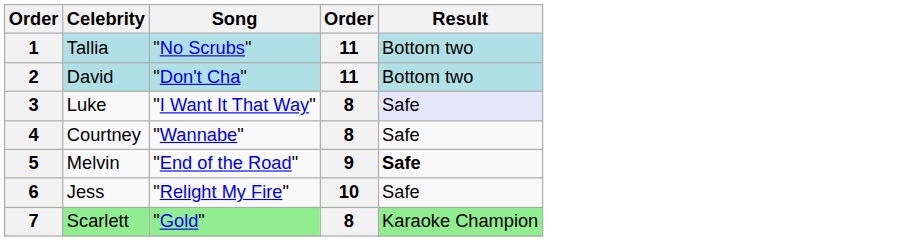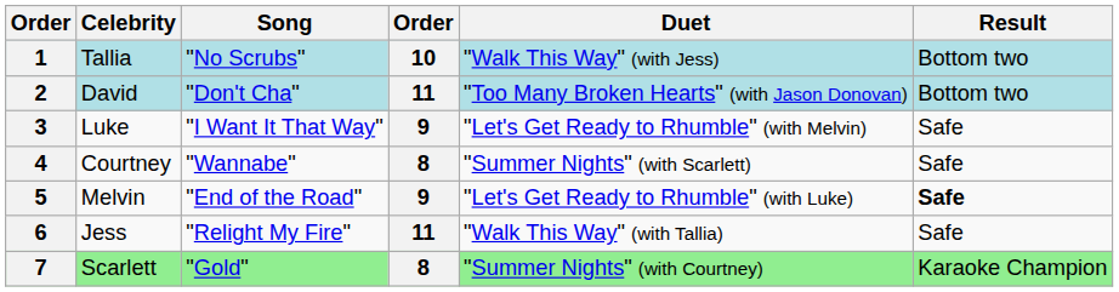+ column: Duet | "Walk This Way" (with Jess) | "Too Many Broken Hearts" (with Jason Donovan) | "Let's Get Ready to Rhumble" (with Melvin) | "Summer Nights" (with Scarlett) | "Let's Get Ready to Rhumble" (with Luke) | "Walk This Way" (with Tallia) | "Summer Nights" (with Courtney)
1 | column 4: 11 -> 10
3 | column 4: 8 -> 9
3 | Result: lavender background -> no background
6 | column 4: 10 -> 11
